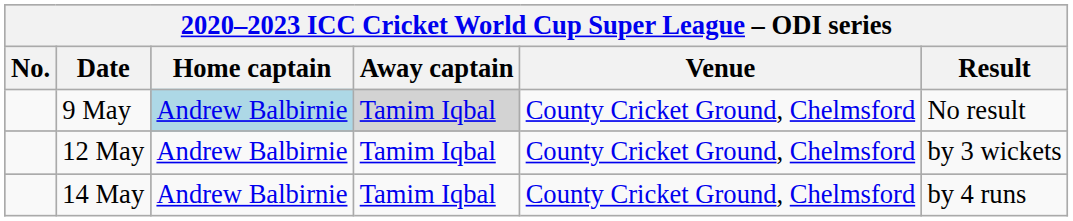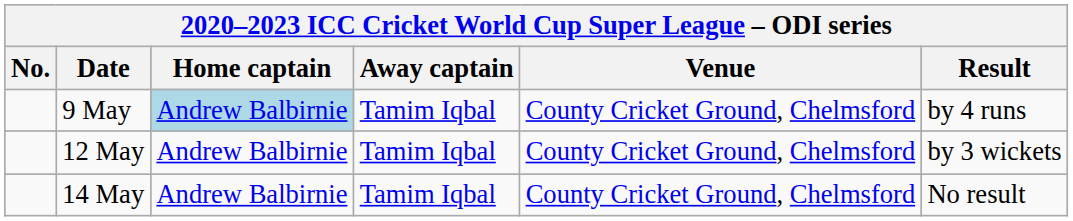9 May | Away captain: lightgrey background -> no background
9 May | Result: No result -> by 4 runs
14 May | Result: by 4 runs -> No result
